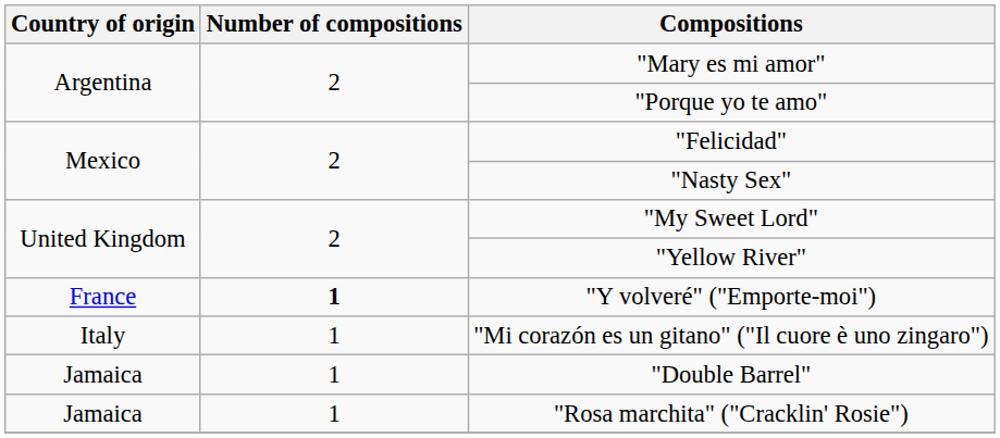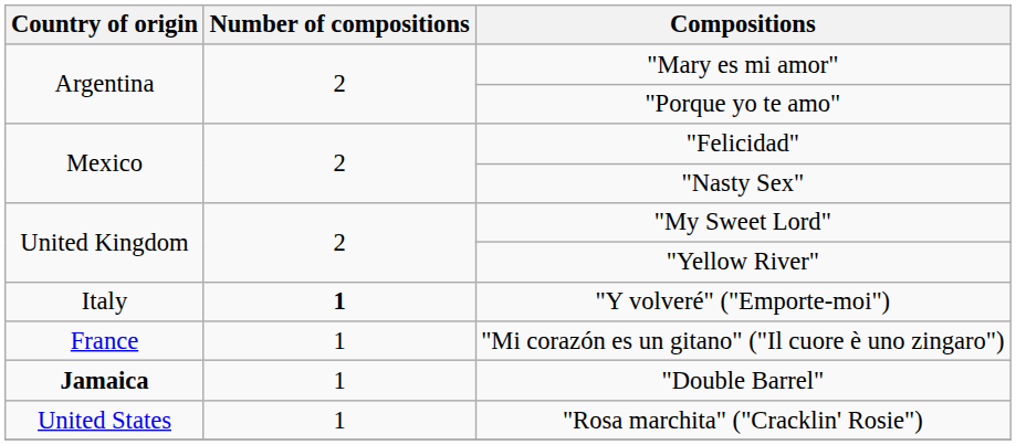"Y volveré" ("Emporte-moi") | Country of origin: France -> Italy
"Mi corazón es un gitano" ("Il cuore è uno zingaro") | Country of origin: Italy -> France
"Double Barrel" | Country of origin: normal -> bold
"Rosa marchita" ("Cracklin' Rosie") | Country of origin: Jamaica -> United States
